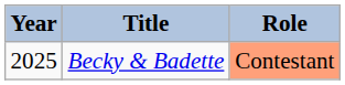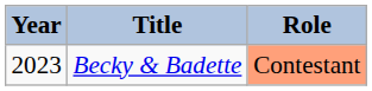Becky & Badette | Year: 2025 -> 2023
